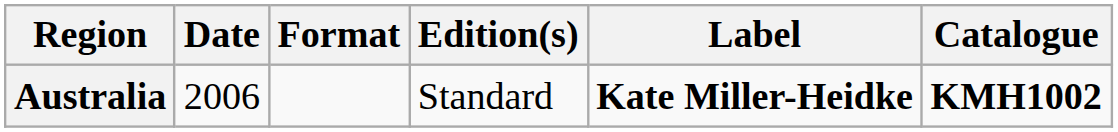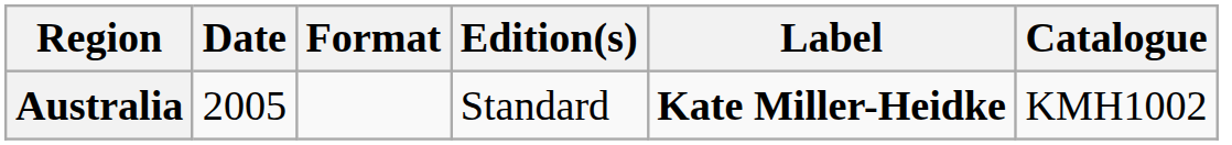Australia | Date: 2006 -> 2005
Australia | Catalogue: bold -> normal
